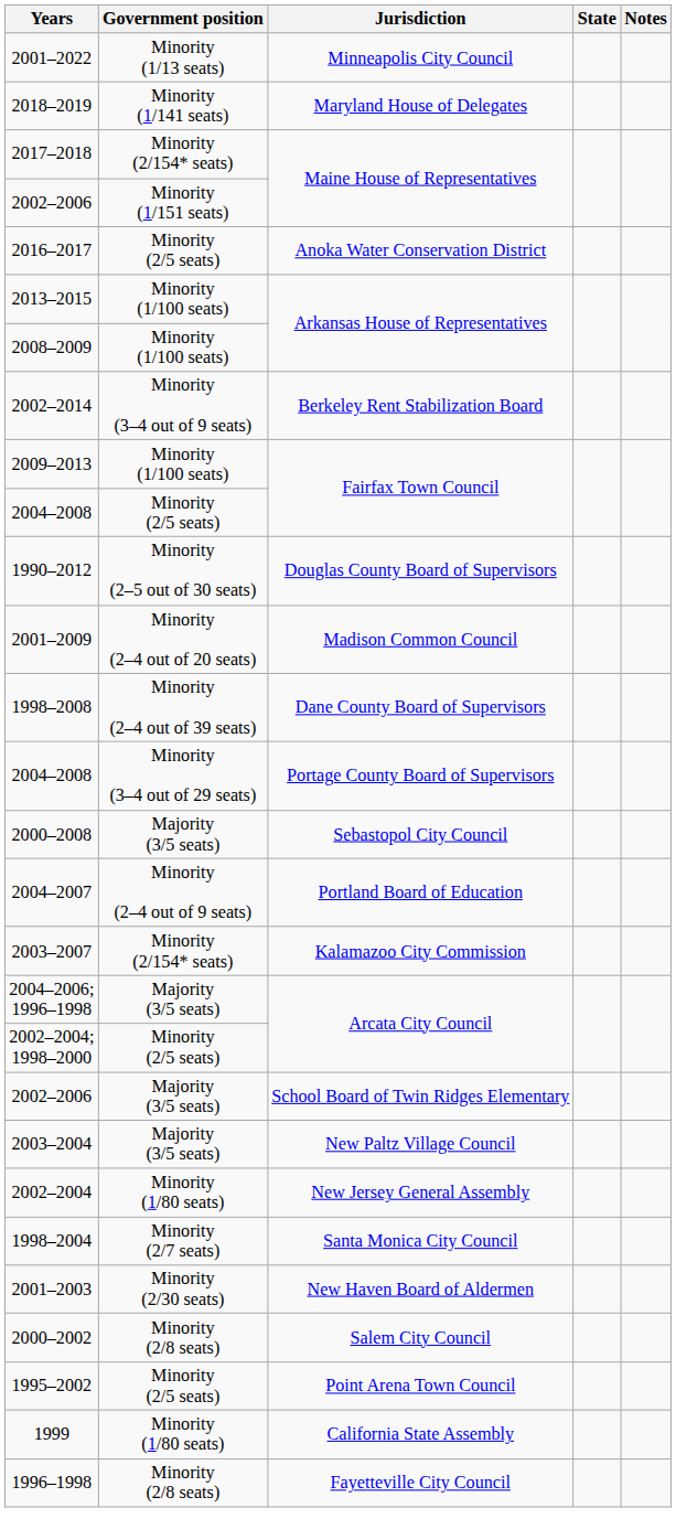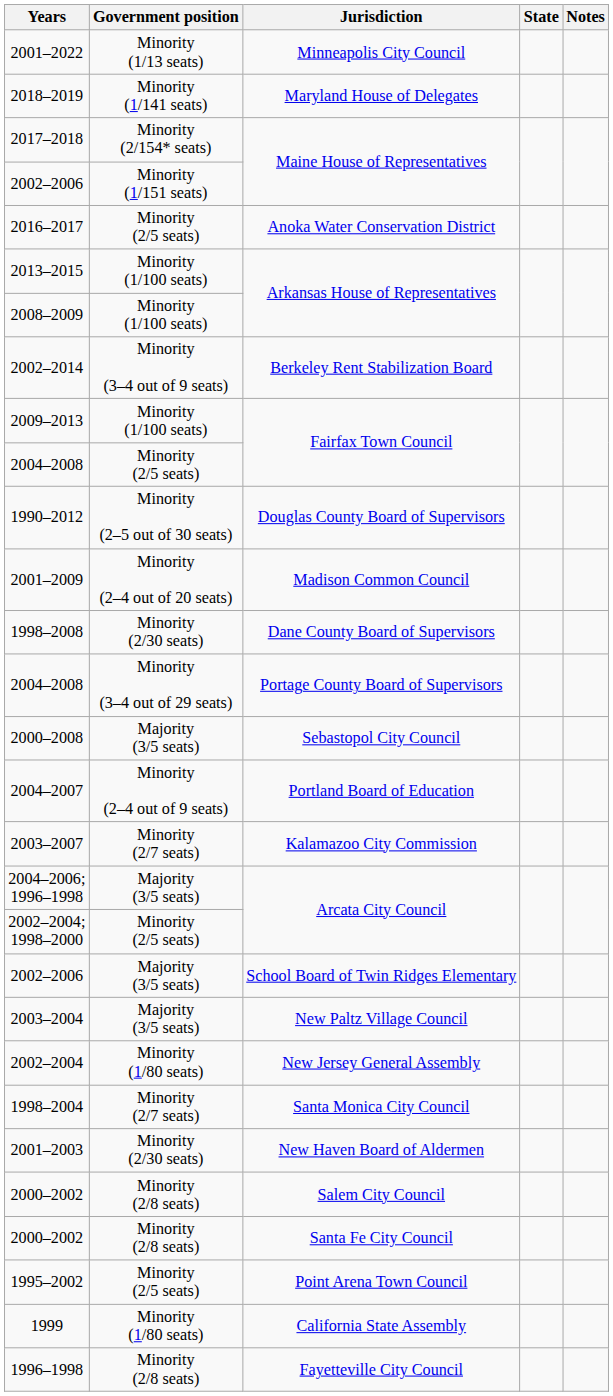1998–2008 | Government position: Minority (2–4 out of 39 seats) -> Minority (2/30 seats)
2003–2007 | Government position: Minority (2/154* seats) -> Minority (2/7 seats)
+ row: 2000–2002 | Minority (2/8 seats) | Santa Fe City Council
